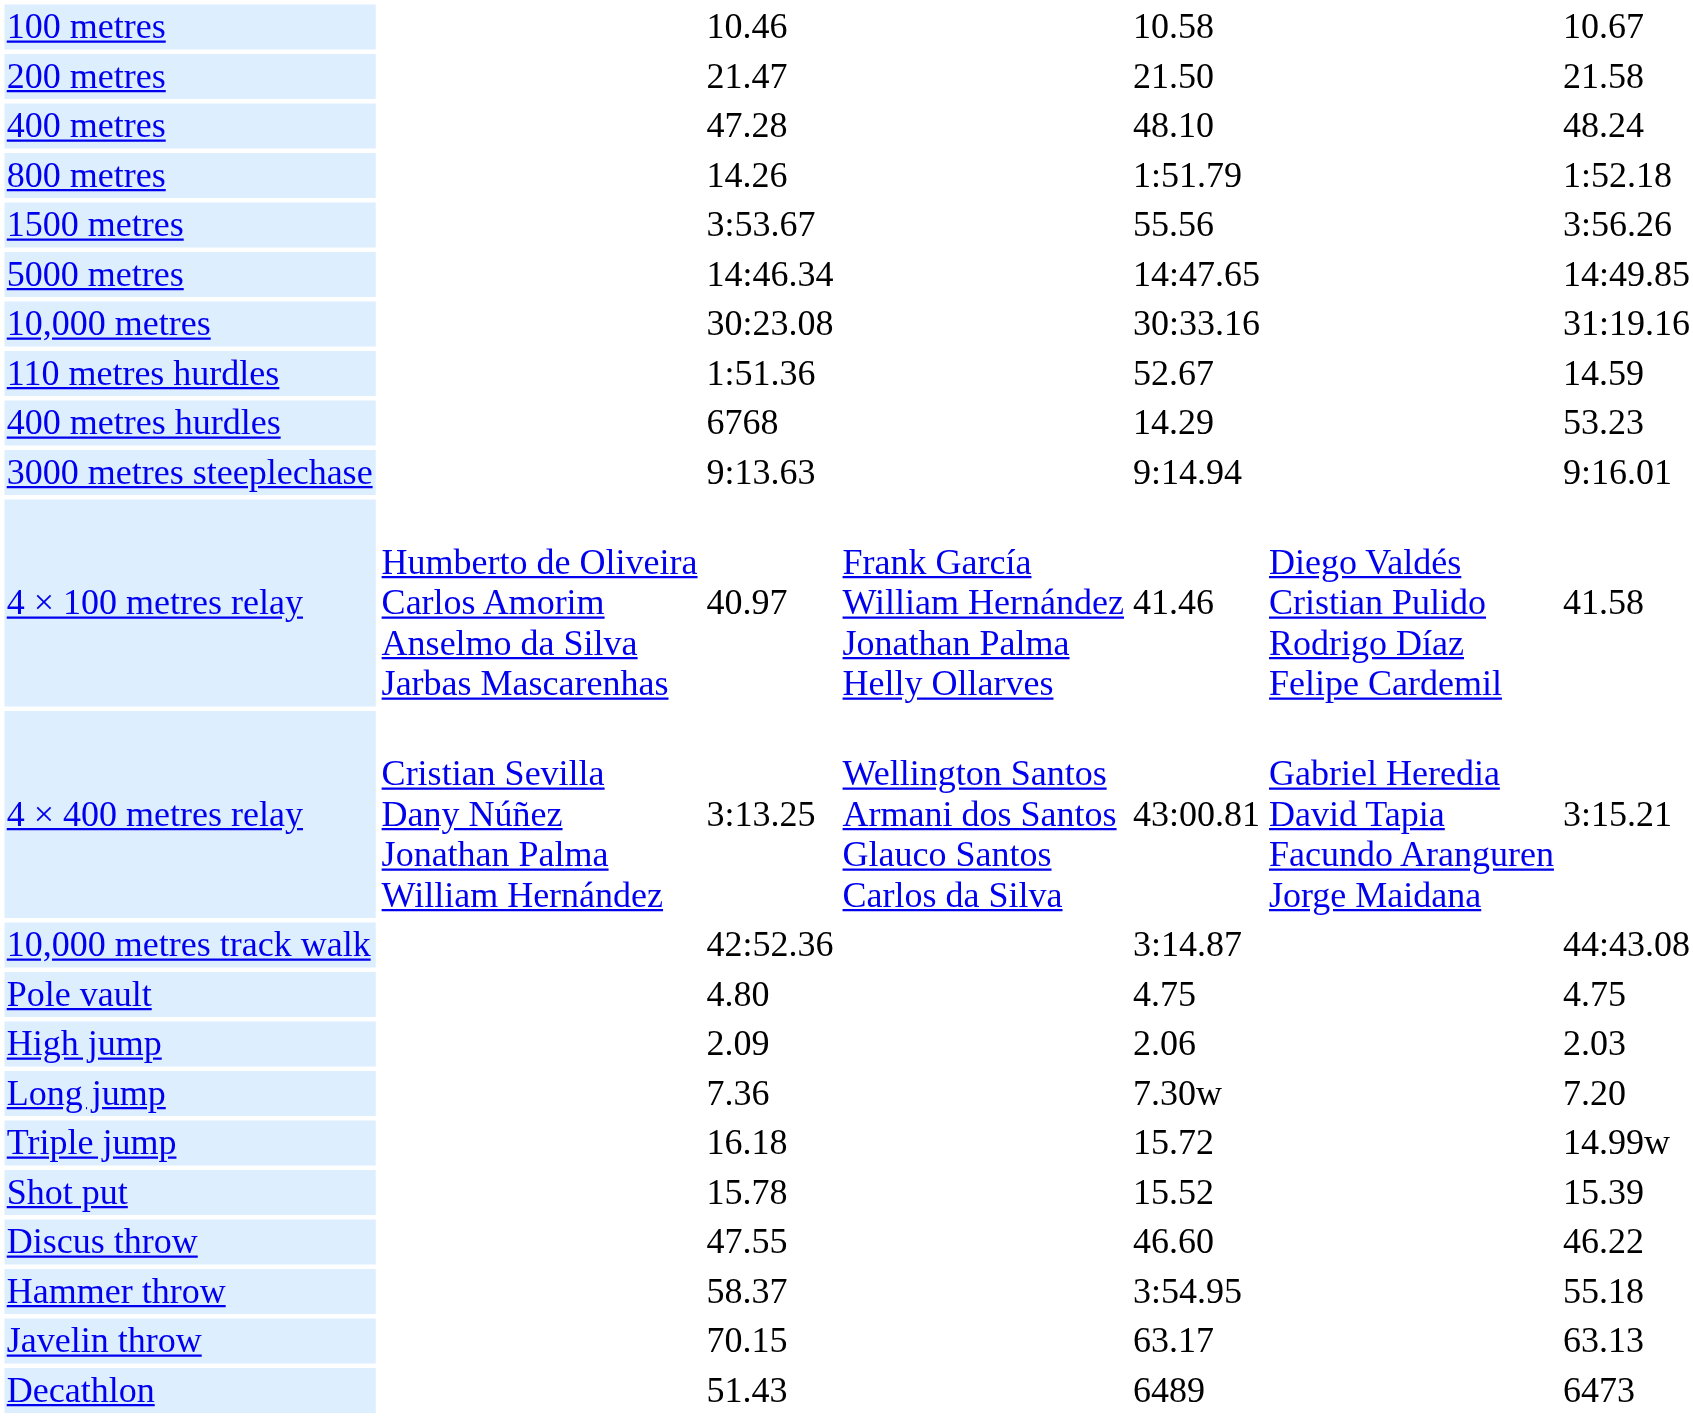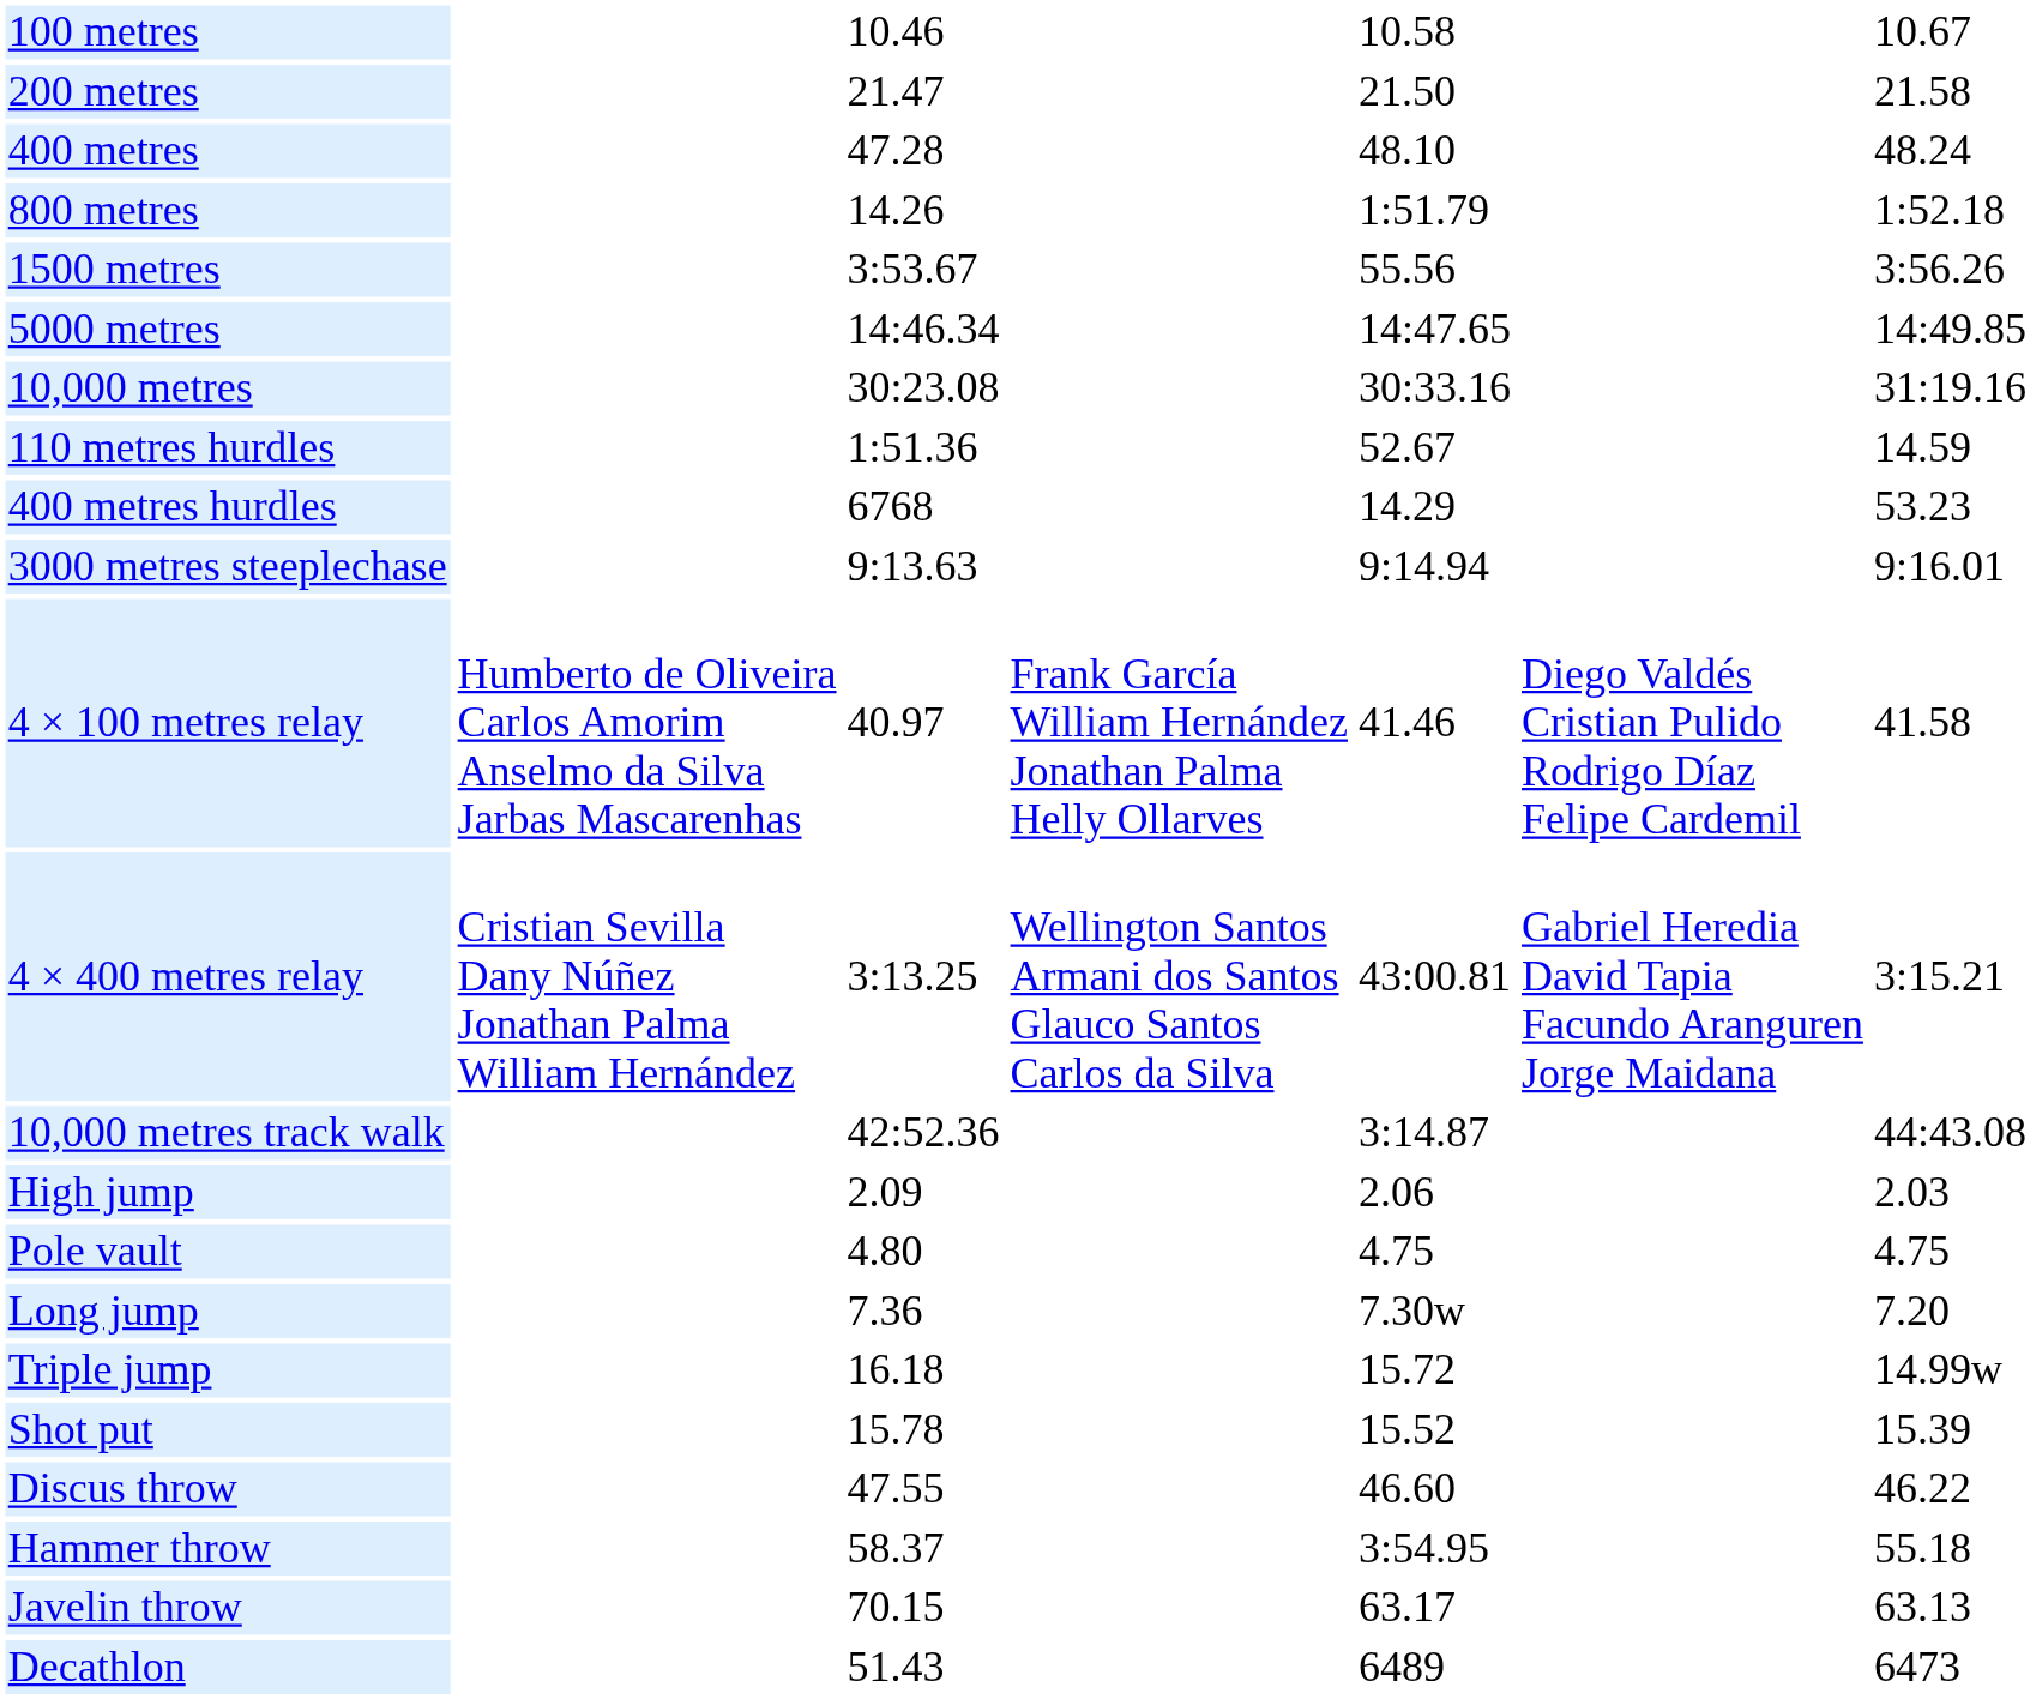rows swapped: High jump <-> Pole vault
